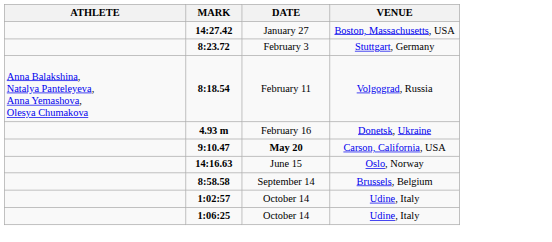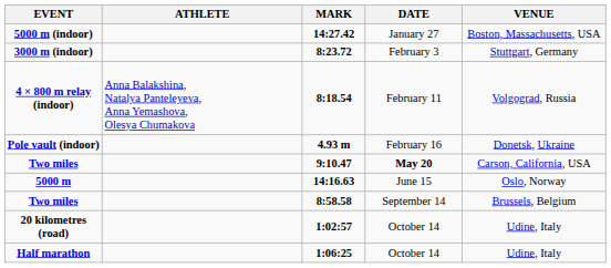+ column: EVENT | 5000 m (indoor) | 3000 m (indoor) | 4 × 800 m relay (indoor) | Pole vault (indoor) | Two miles | 5000 m | Two miles | 20 kilometres (road) | Half marathon
